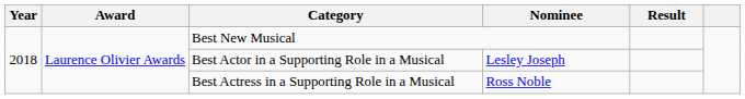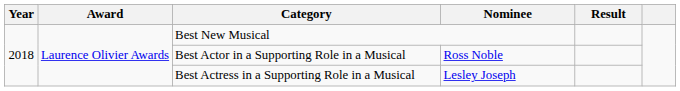Best Actor in a Supporting Role in a Musical | Nominee: Lesley Joseph -> Ross Noble
Best Actress in a Supporting Role in a Musical | Nominee: Ross Noble -> Lesley Joseph
